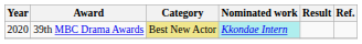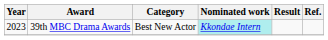39th MBC Drama Awards | Year: 2020 -> 2023
39th MBC Drama Awards | Category: khaki background -> no background
